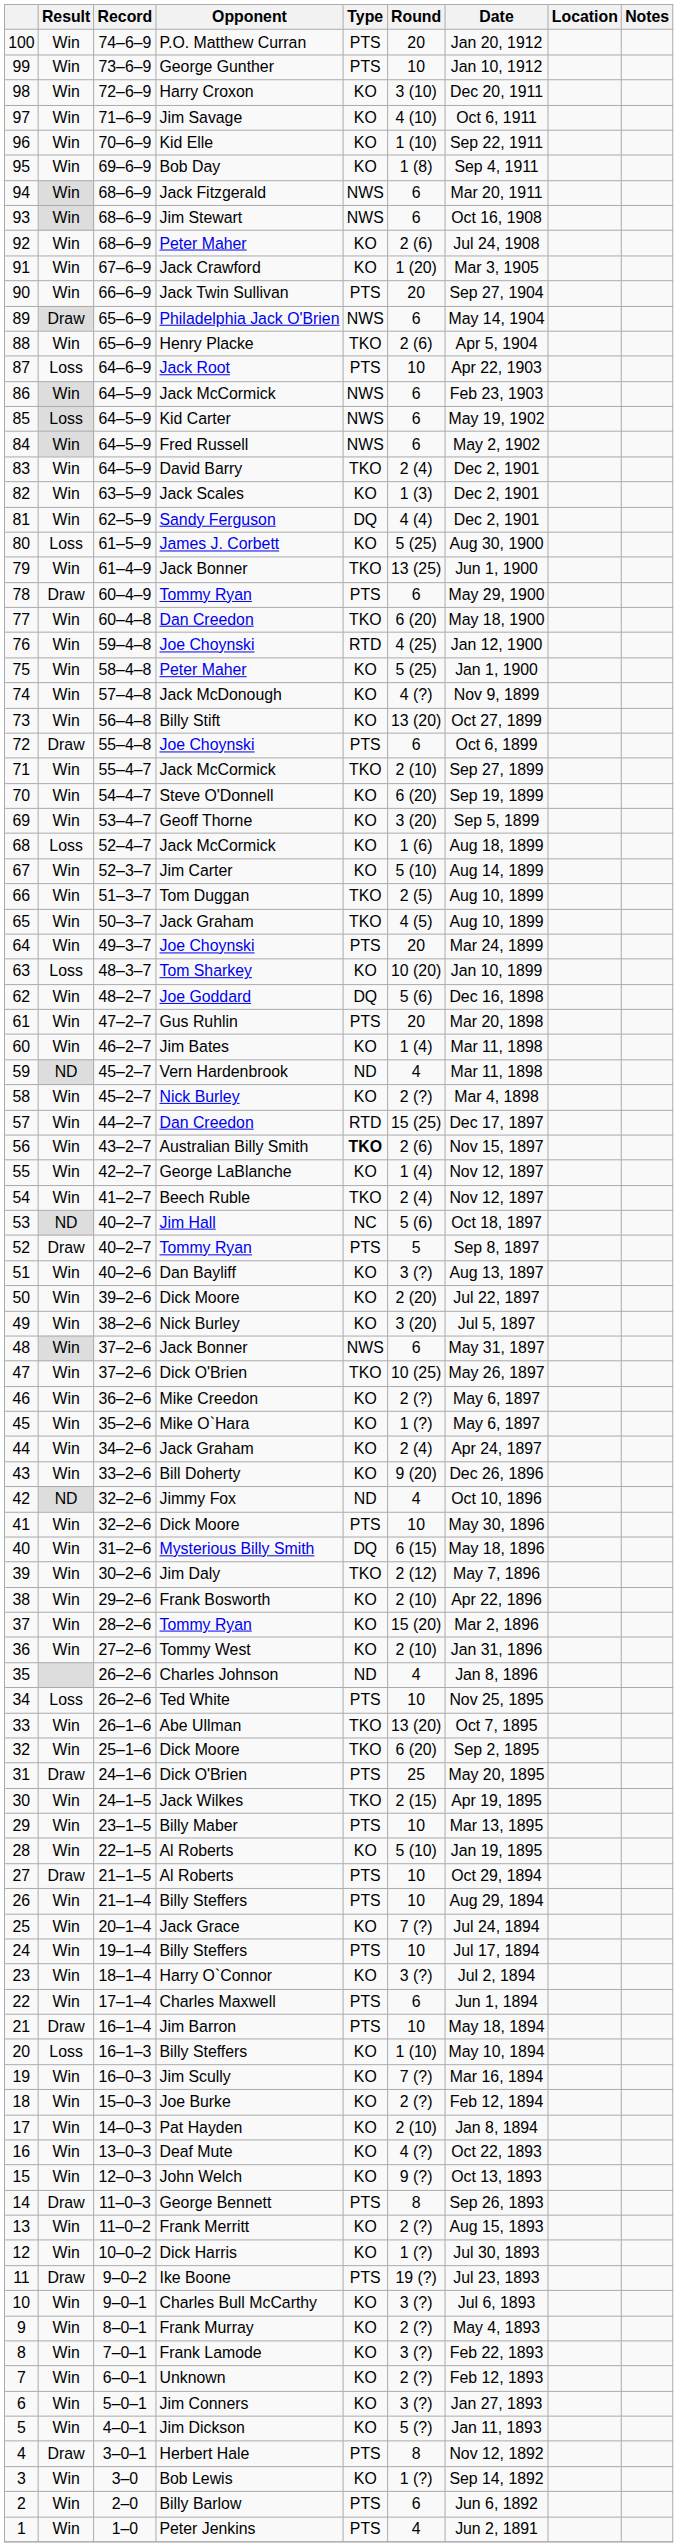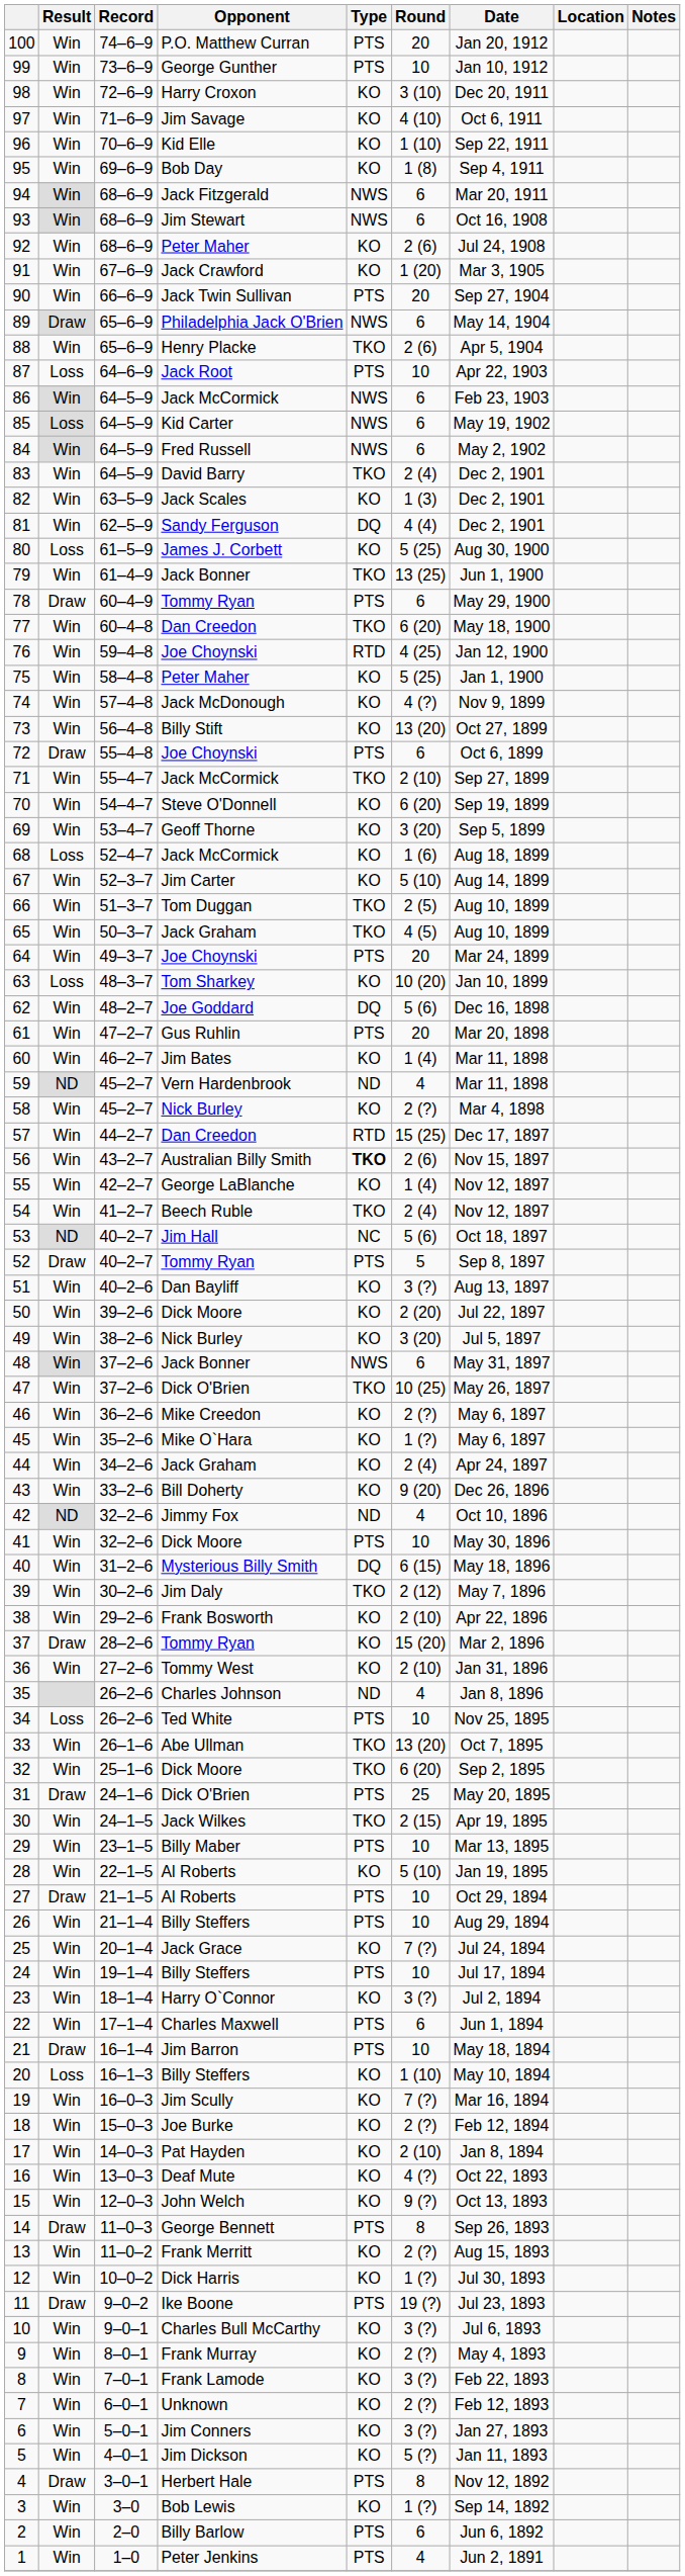37 | Result: Win -> Draw
